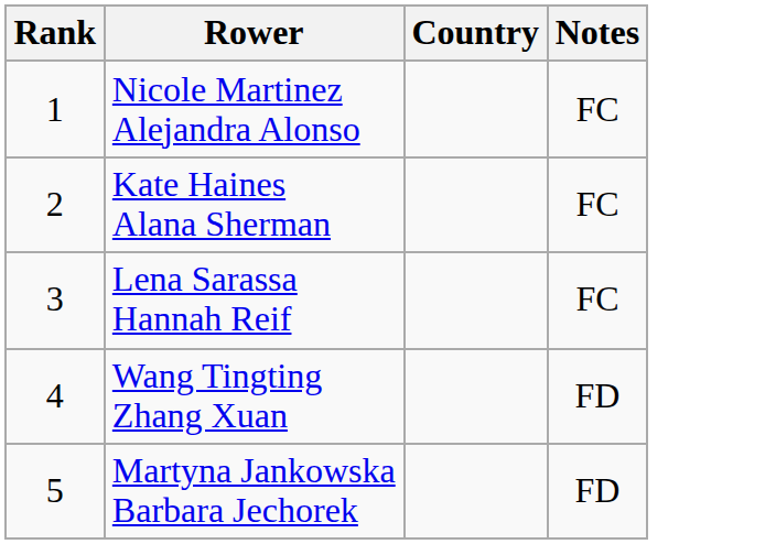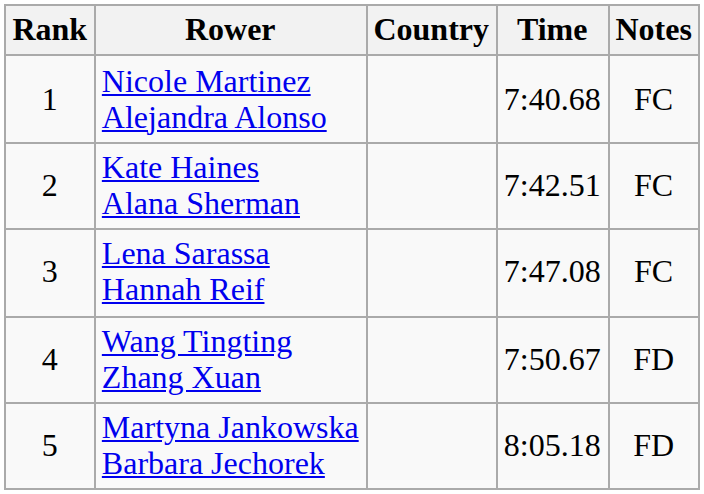+ column: Time | 7:40.68 | 7:42.51 | 7:47.08 | 7:50.67 | 8:05.18
